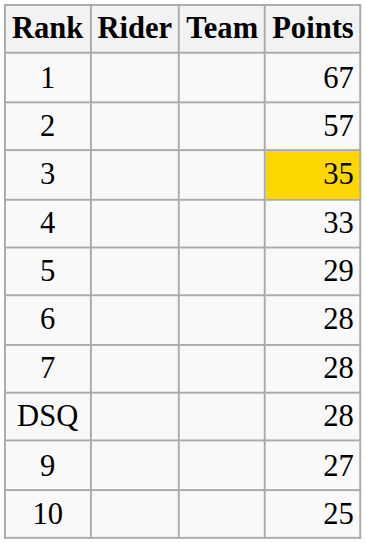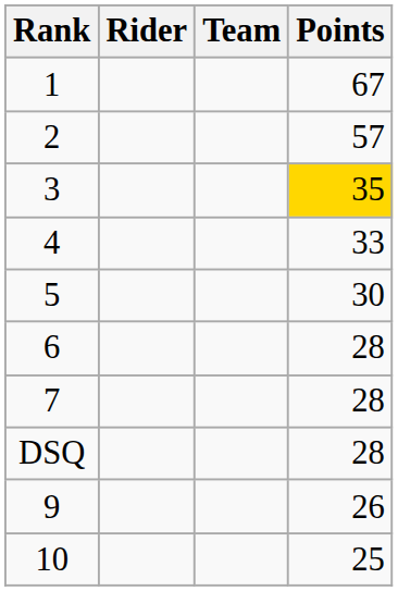5 | Points: 29 -> 30
9 | Points: 27 -> 26
